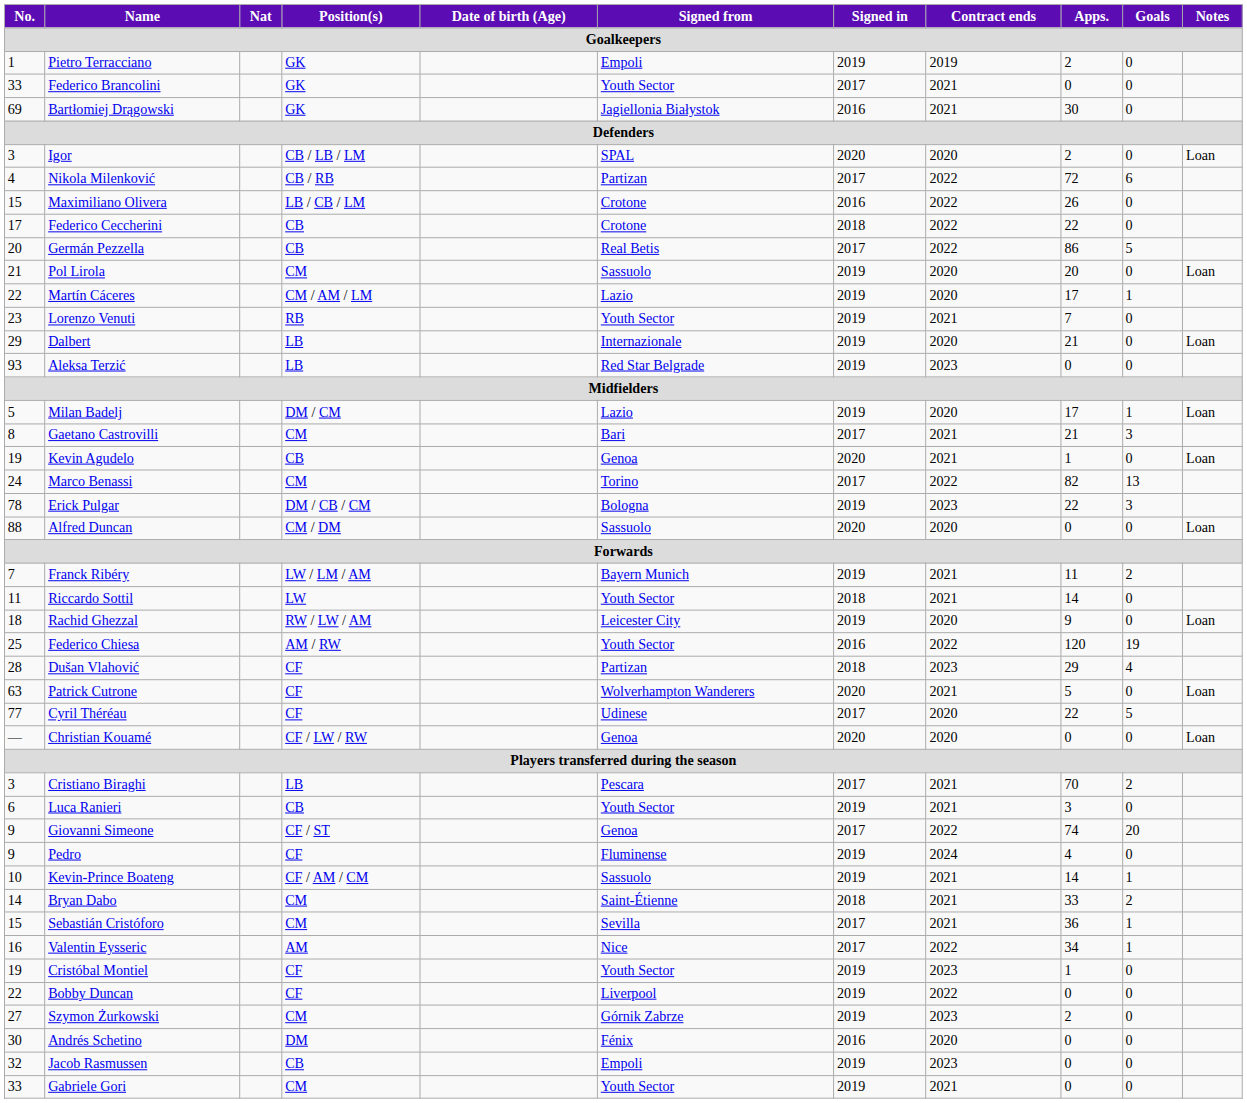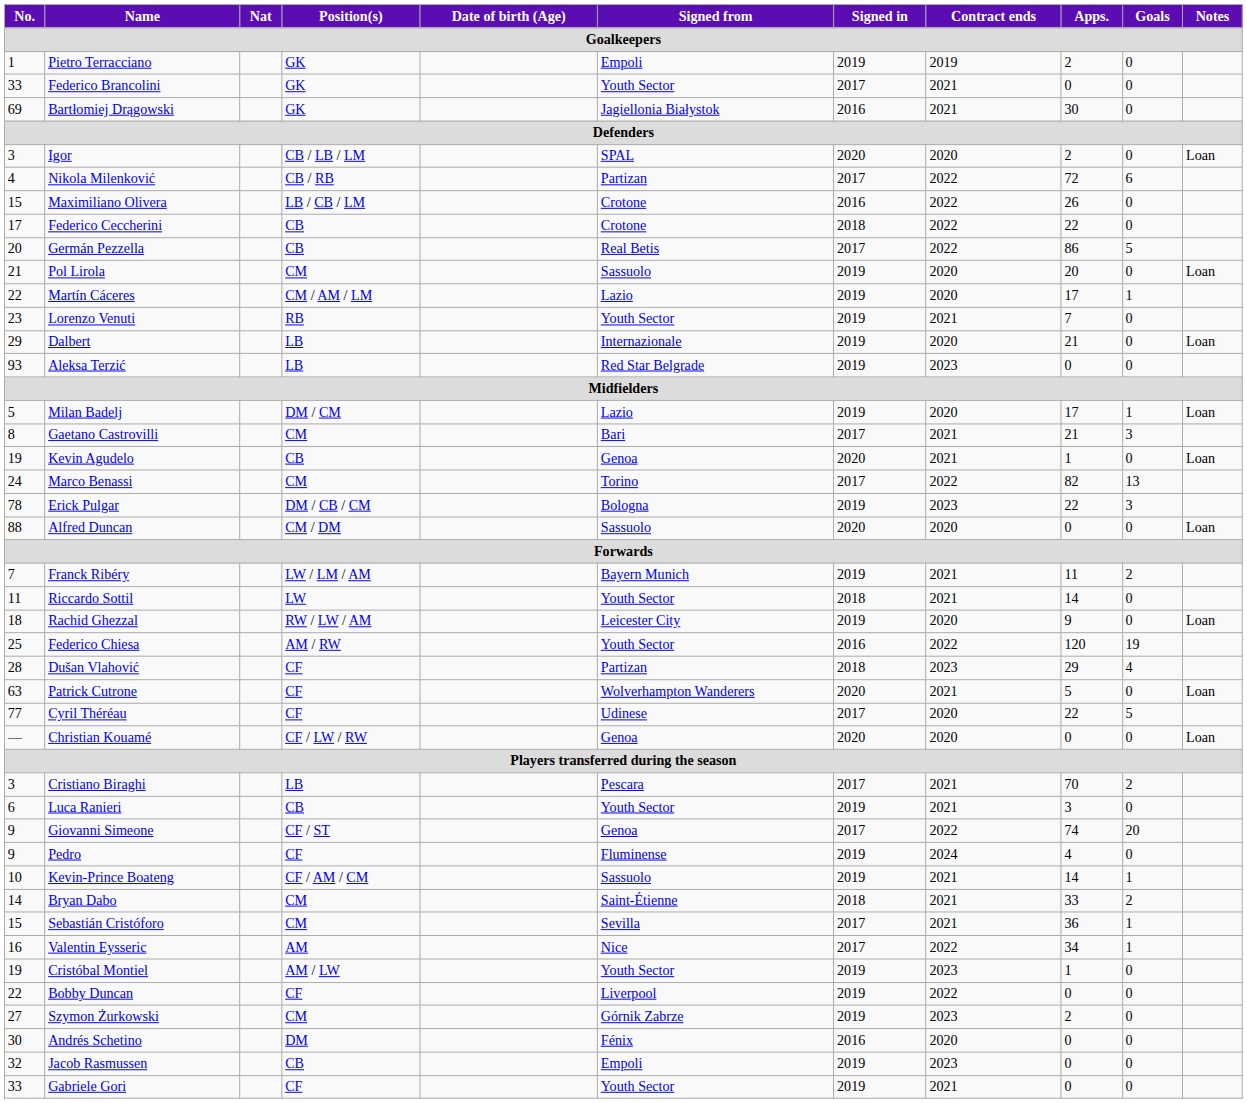Cristóbal Montiel | Position(s): CF -> AM / LW
Gabriele Gori | Position(s): CM -> CF
